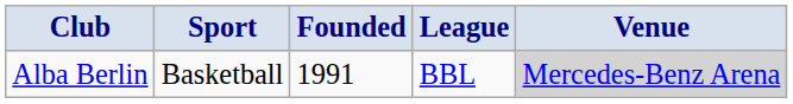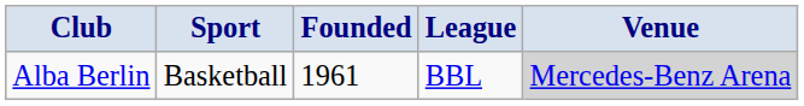Alba Berlin | Founded: 1991 -> 1961
